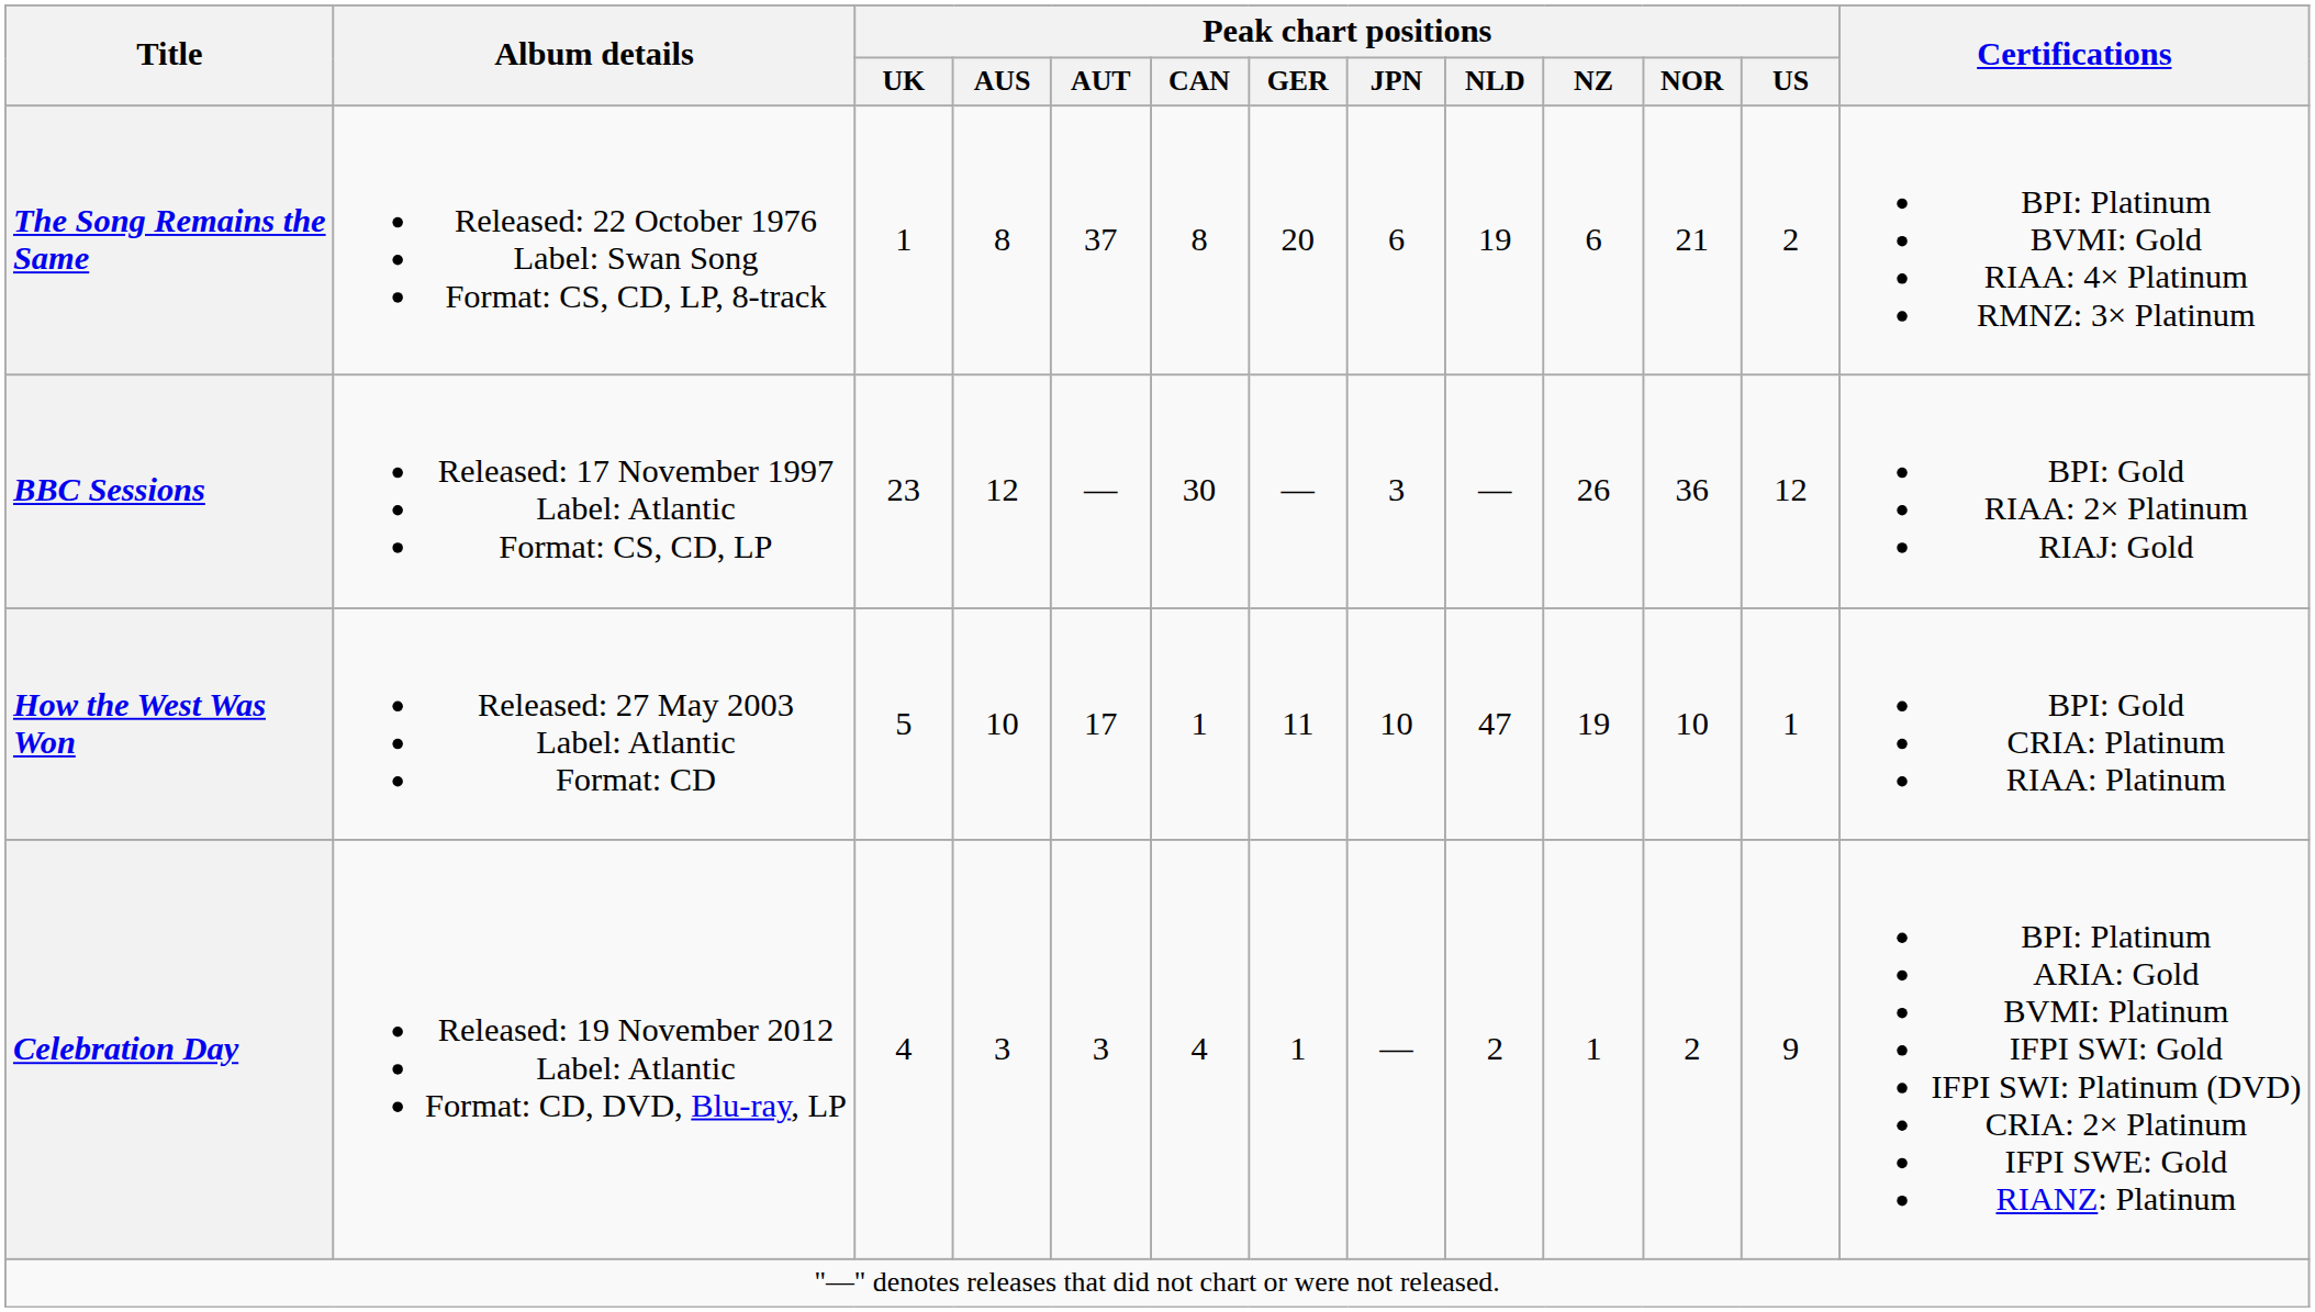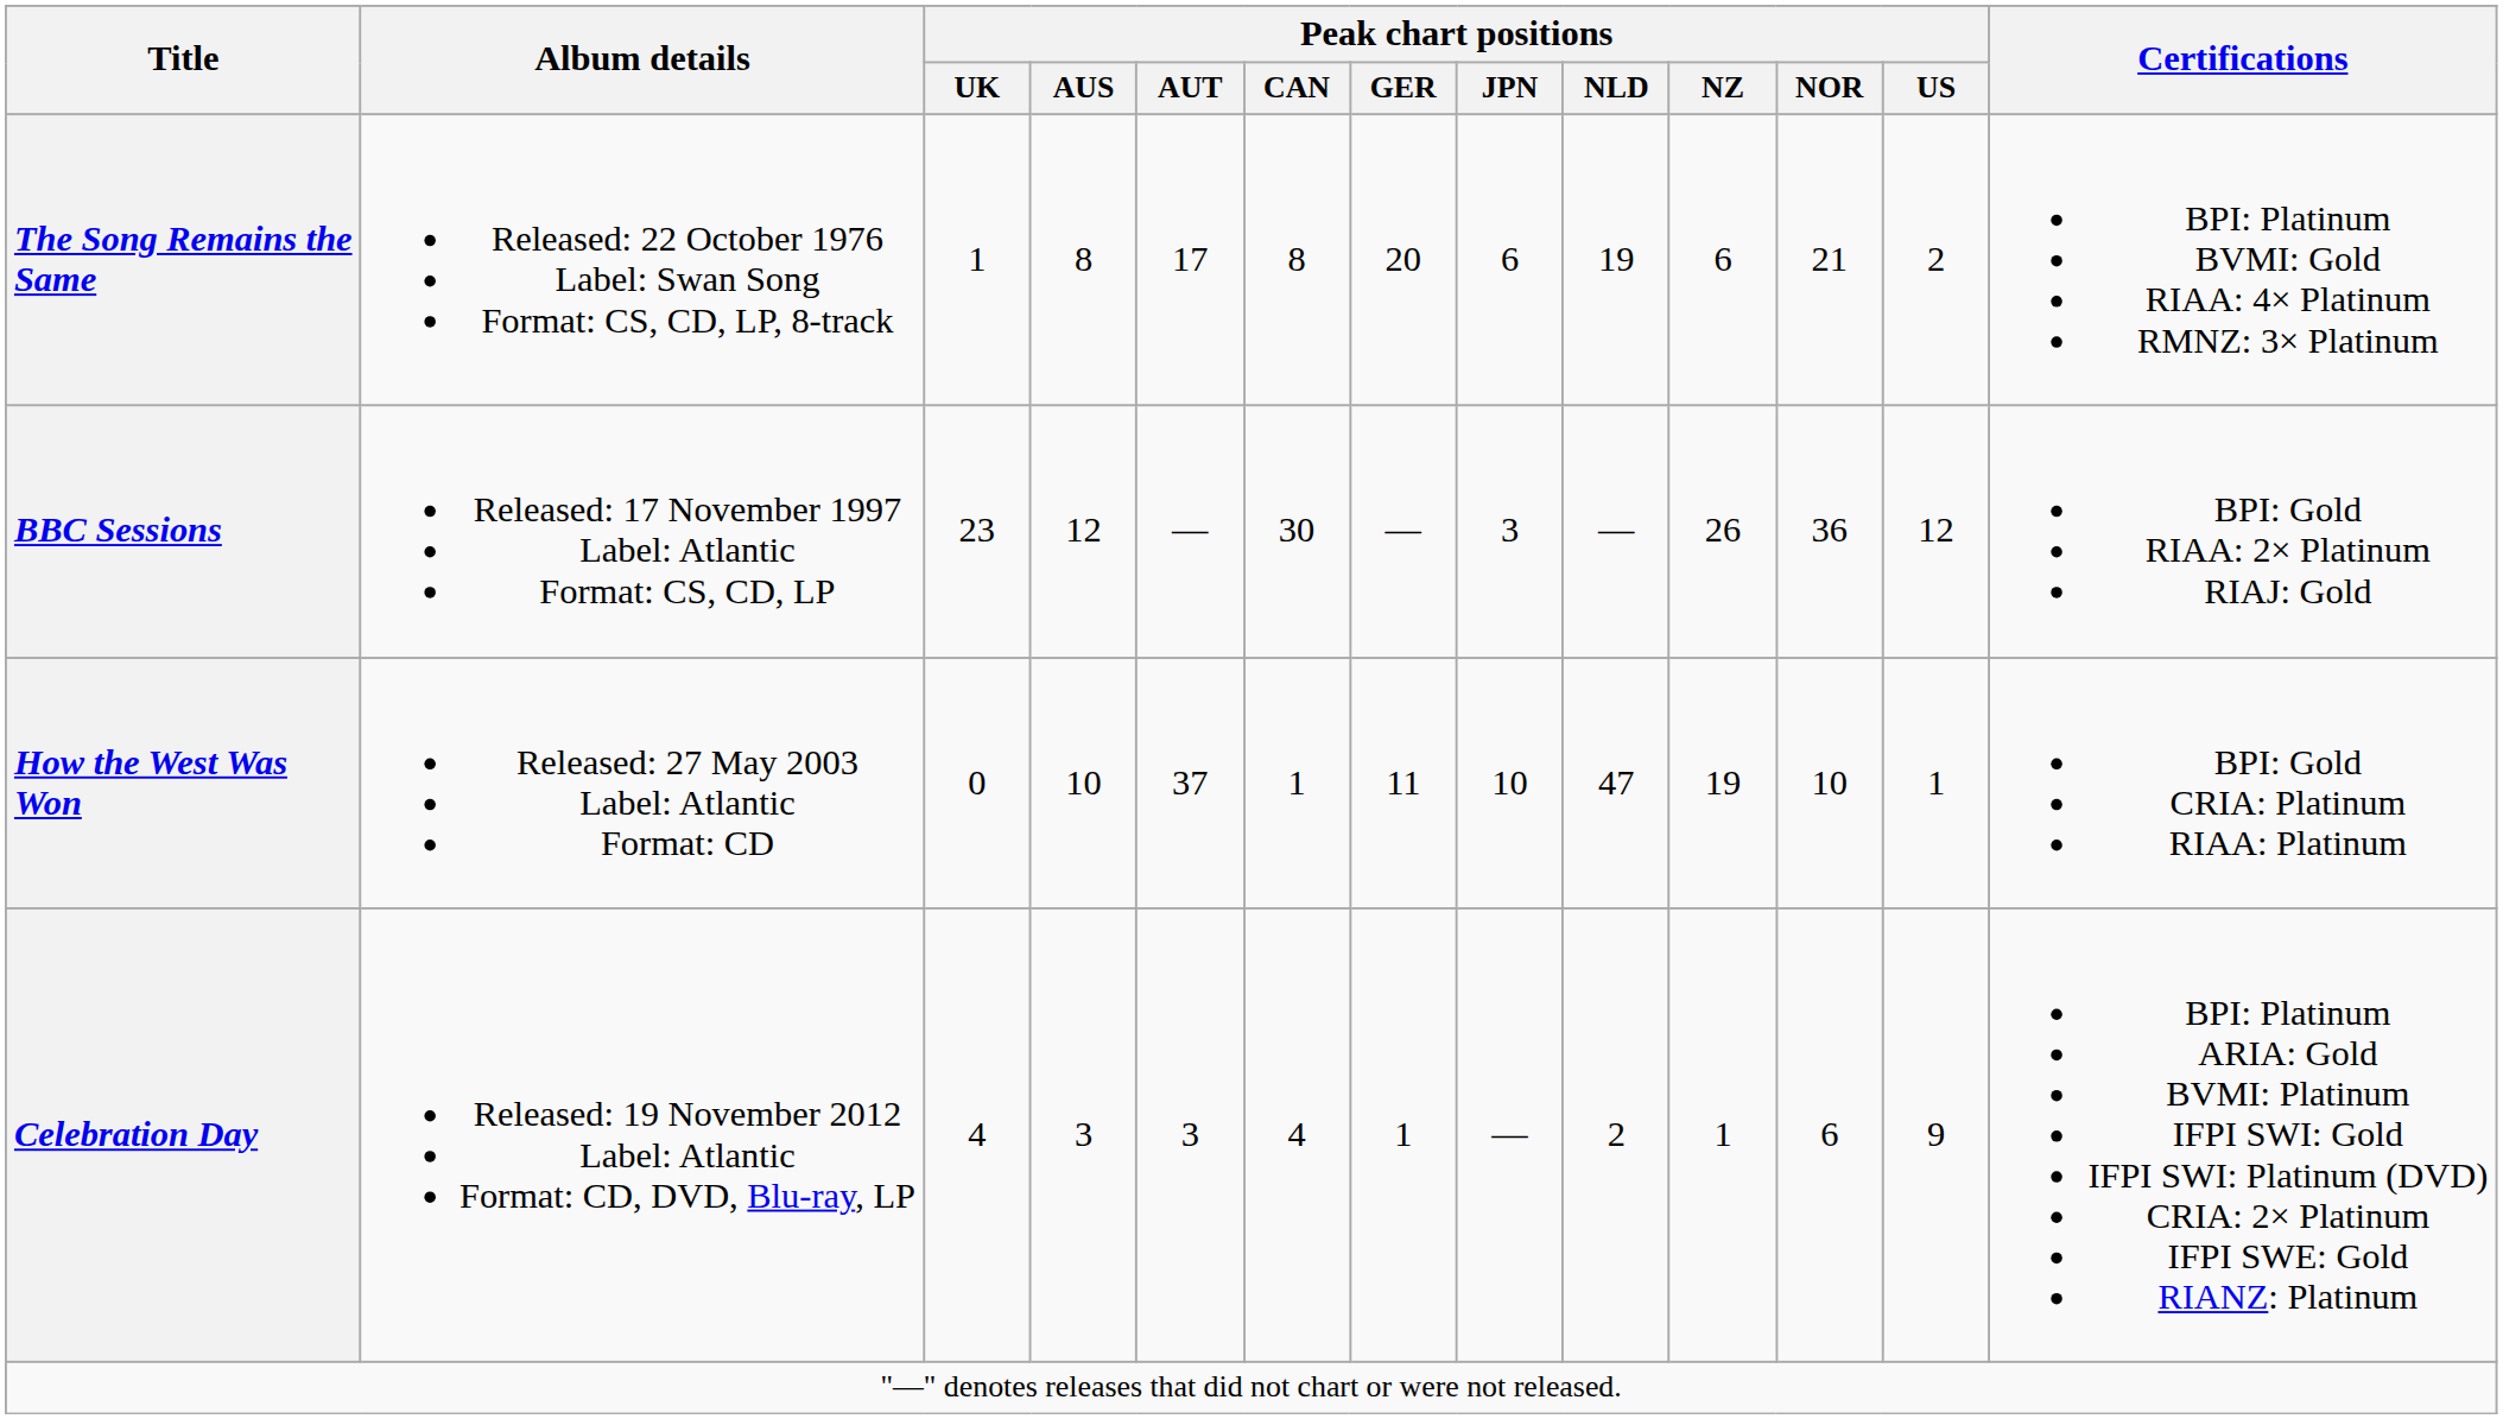The Song Remains the Same | Peak chart positions / AUT: 37 -> 17
How the West Was Won | Peak chart positions / UK: 5 -> 0
How the West Was Won | Peak chart positions / AUT: 17 -> 37
Celebration Day | Peak chart positions / NOR: 2 -> 6
